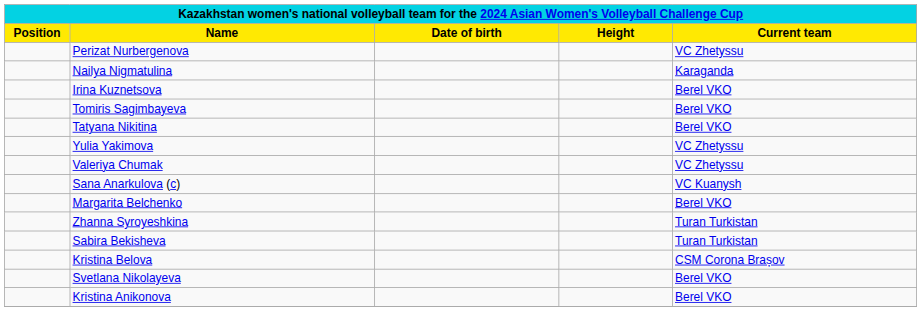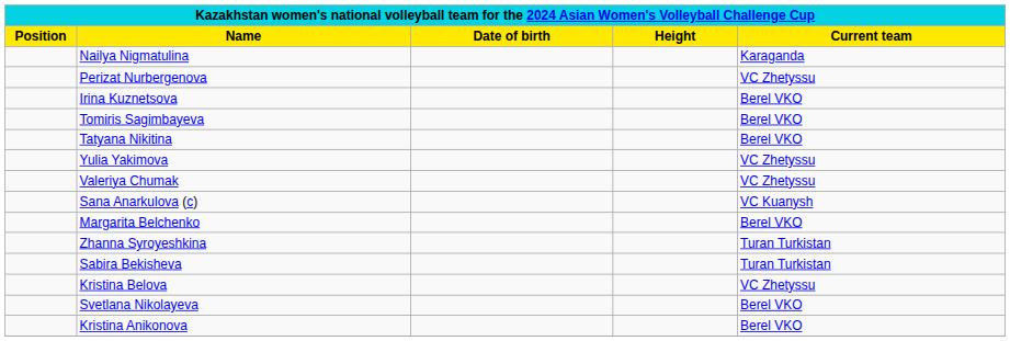rows swapped: Nailya Nigmatulina <-> Perizat Nurbergenova
Kristina Belova | Current team: CSM Corona Brașov -> VC Zhetyssu
